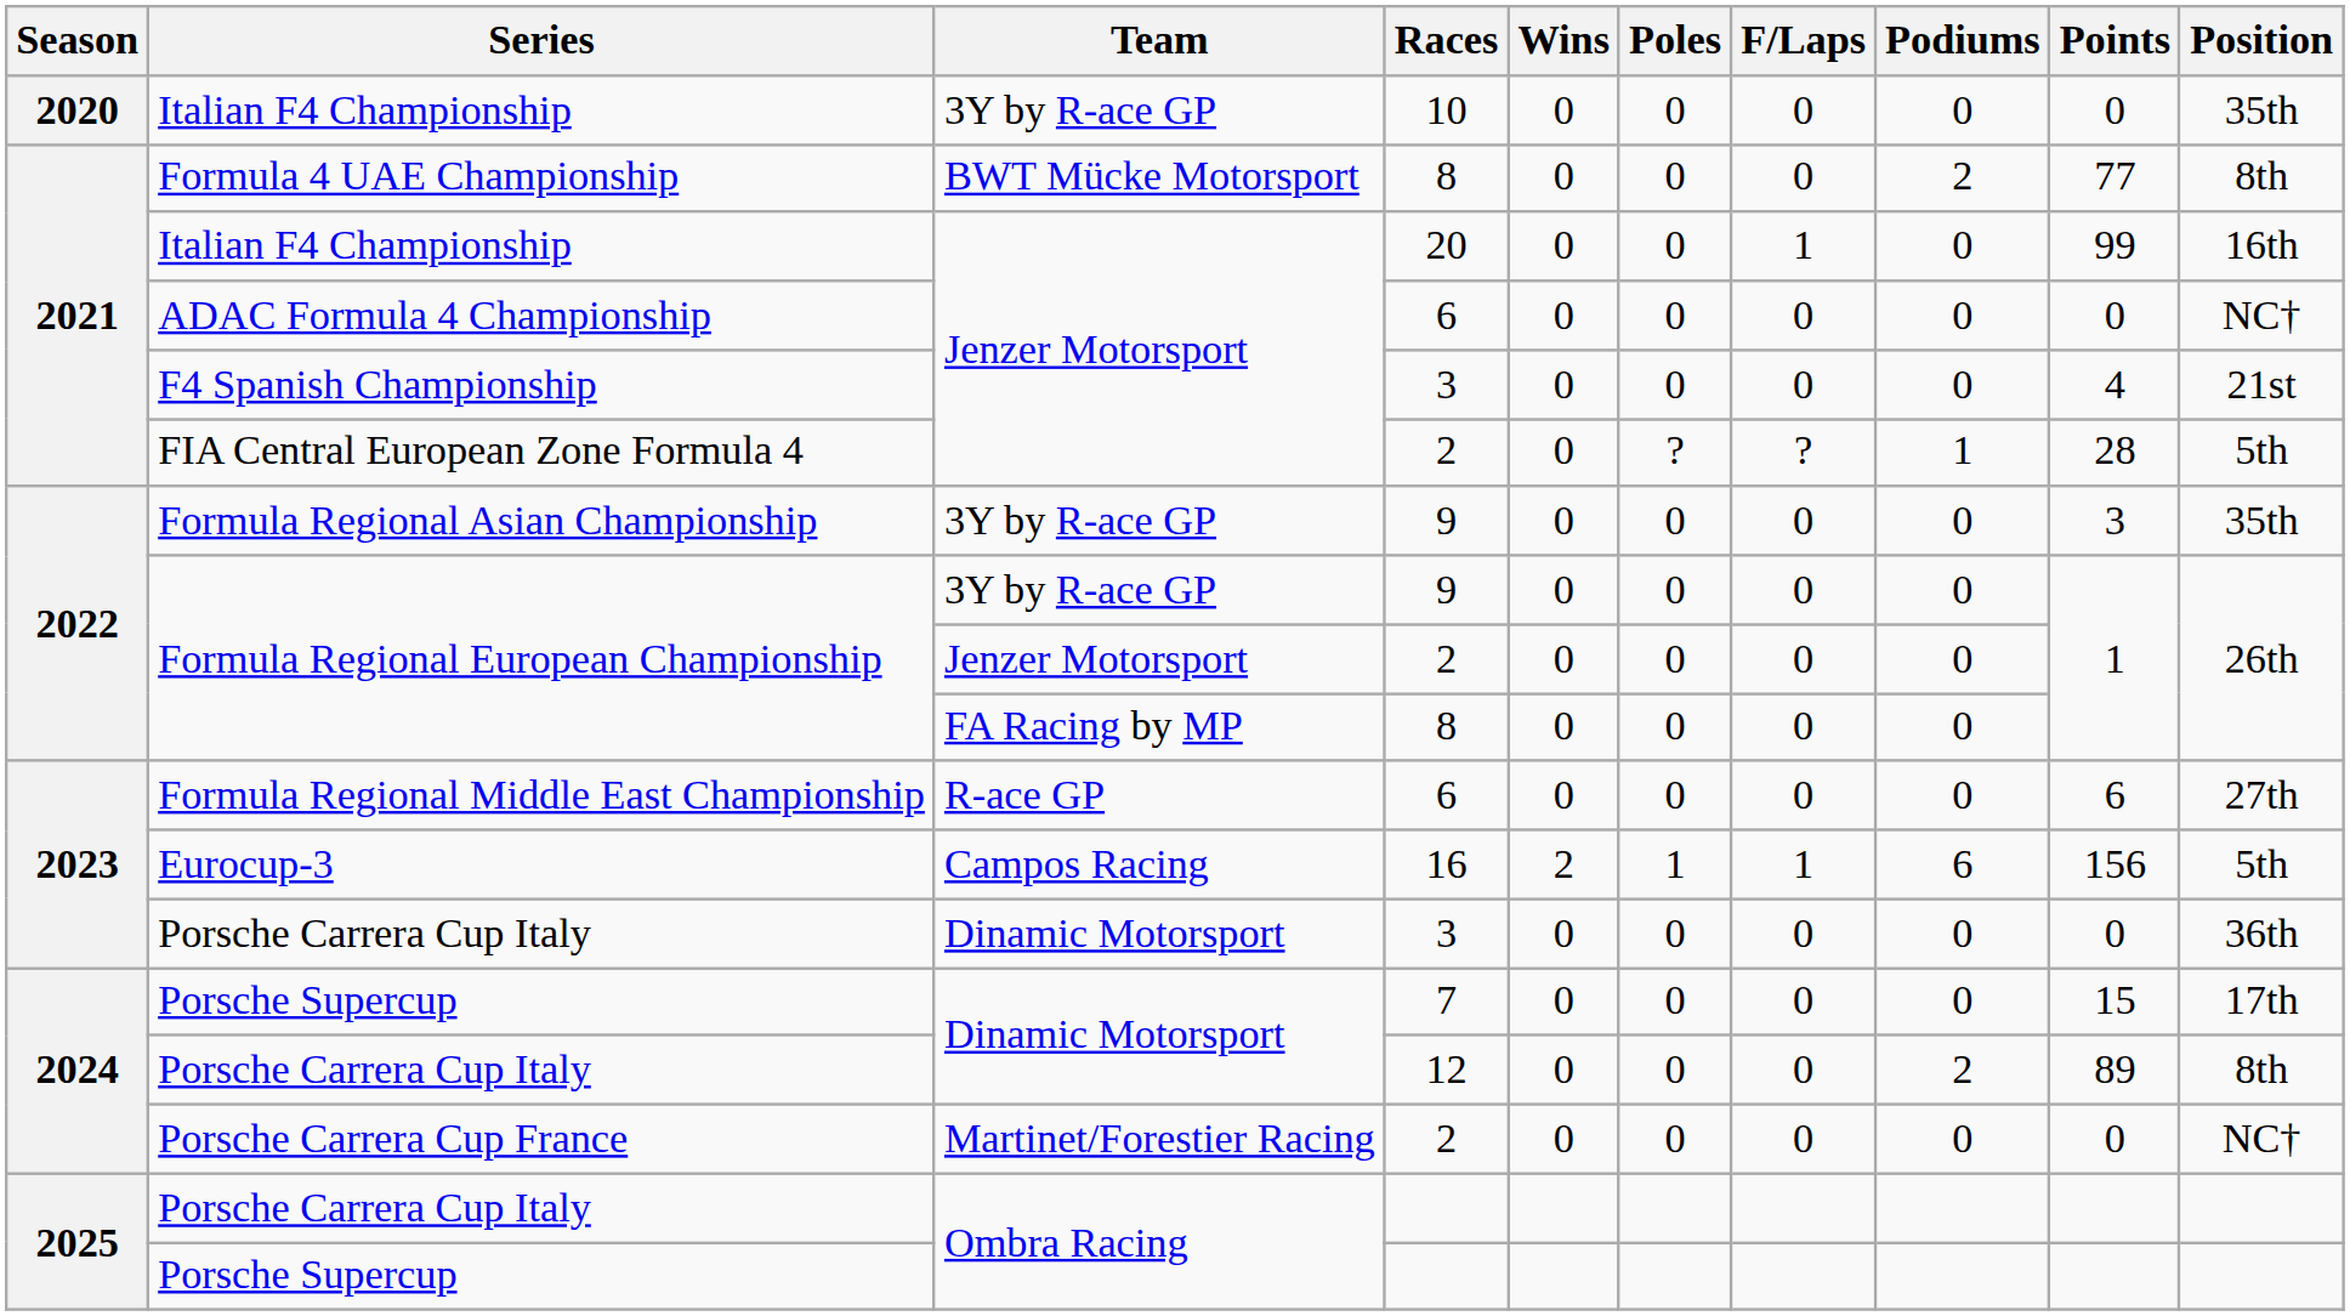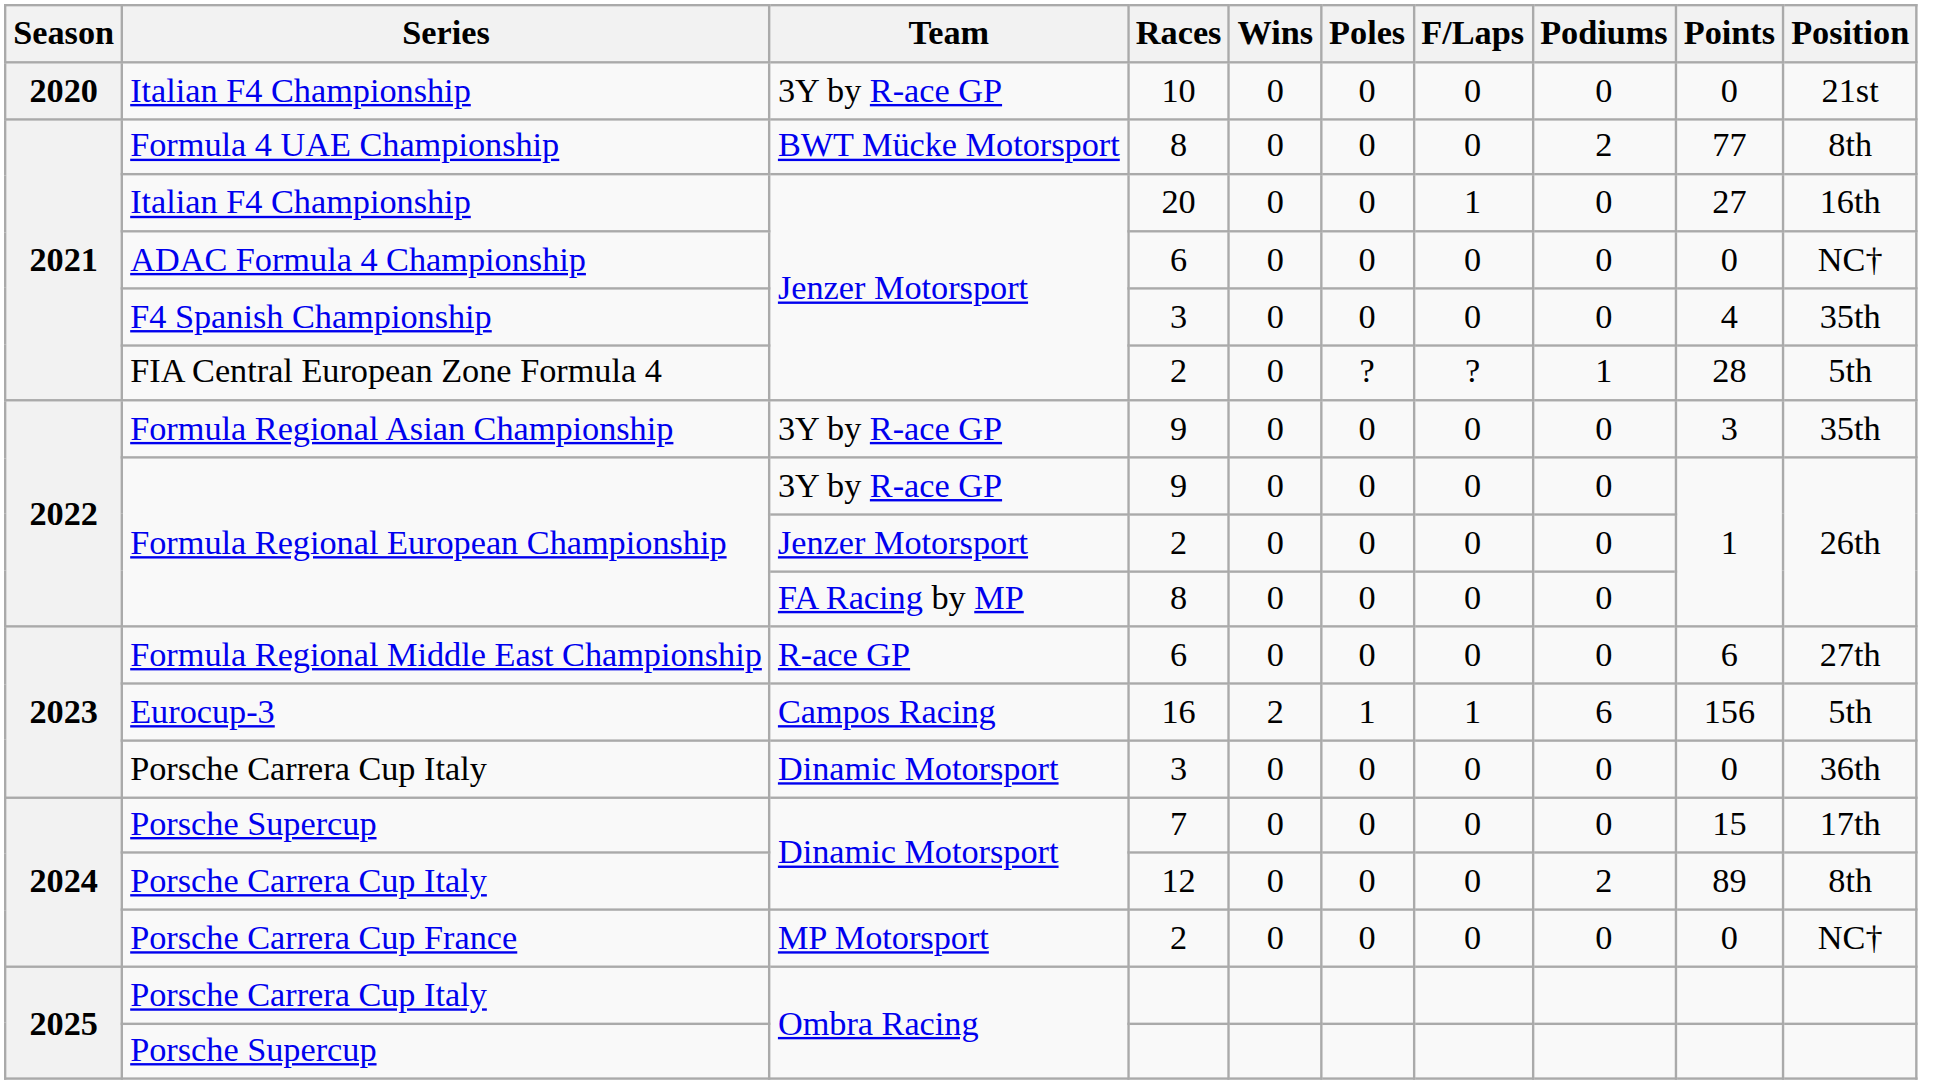Italian F4 Championship / 10 | Position: 35th -> 21st
Italian F4 Championship / 20 | Points: 99 -> 27
F4 Spanish Championship | Position: 21st -> 35th
Porsche Carrera Cup France | Team: Martinet/Forestier Racing -> MP Motorsport
